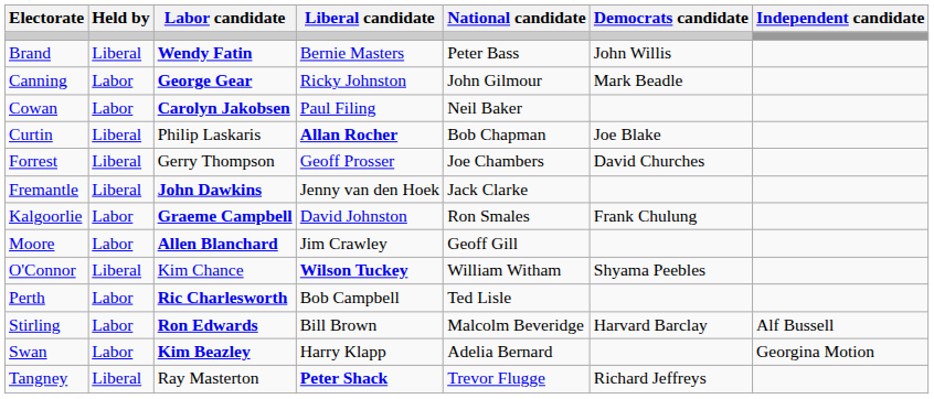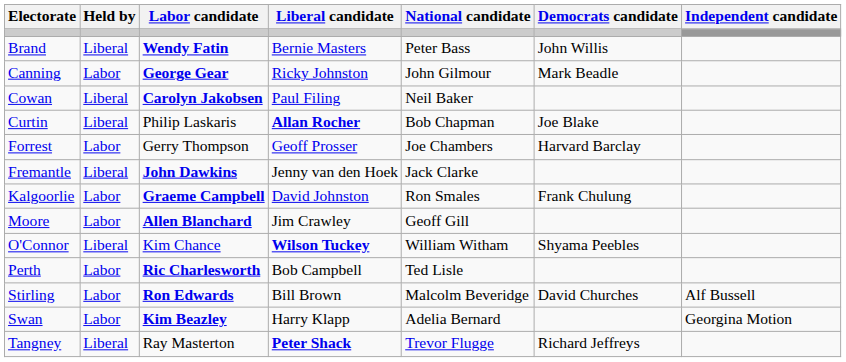Cowan | Held by: Labor -> Liberal
Forrest | Held by: Liberal -> Labor
Forrest | Democrats candidate: David Churches -> Harvard Barclay
Stirling | Democrats candidate: Harvard Barclay -> David Churches
